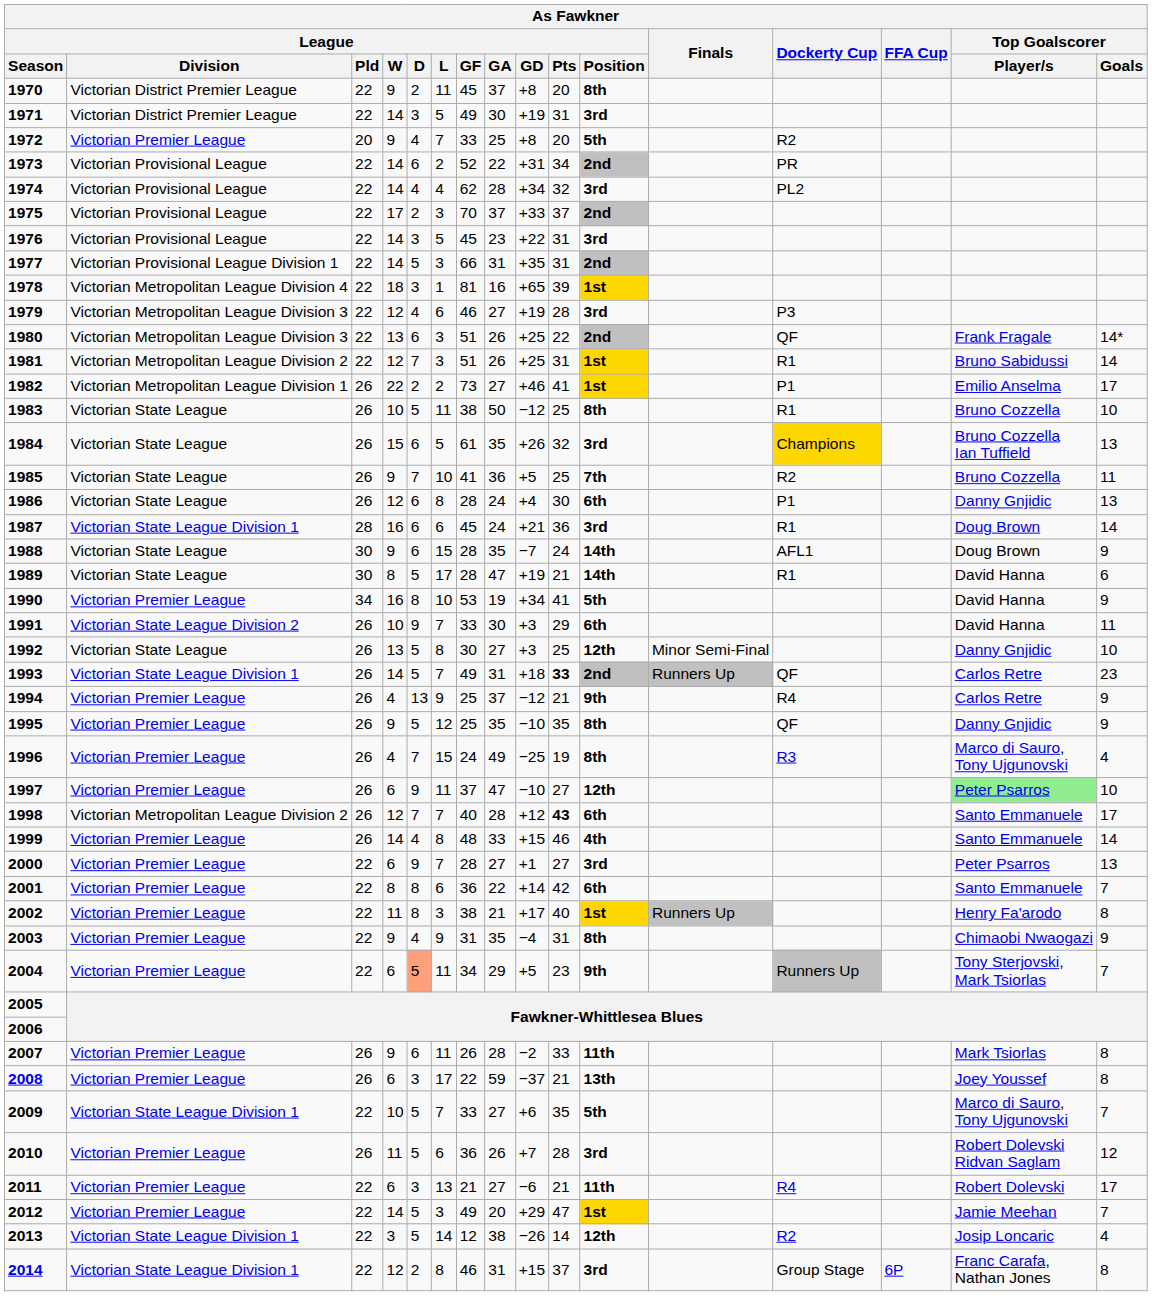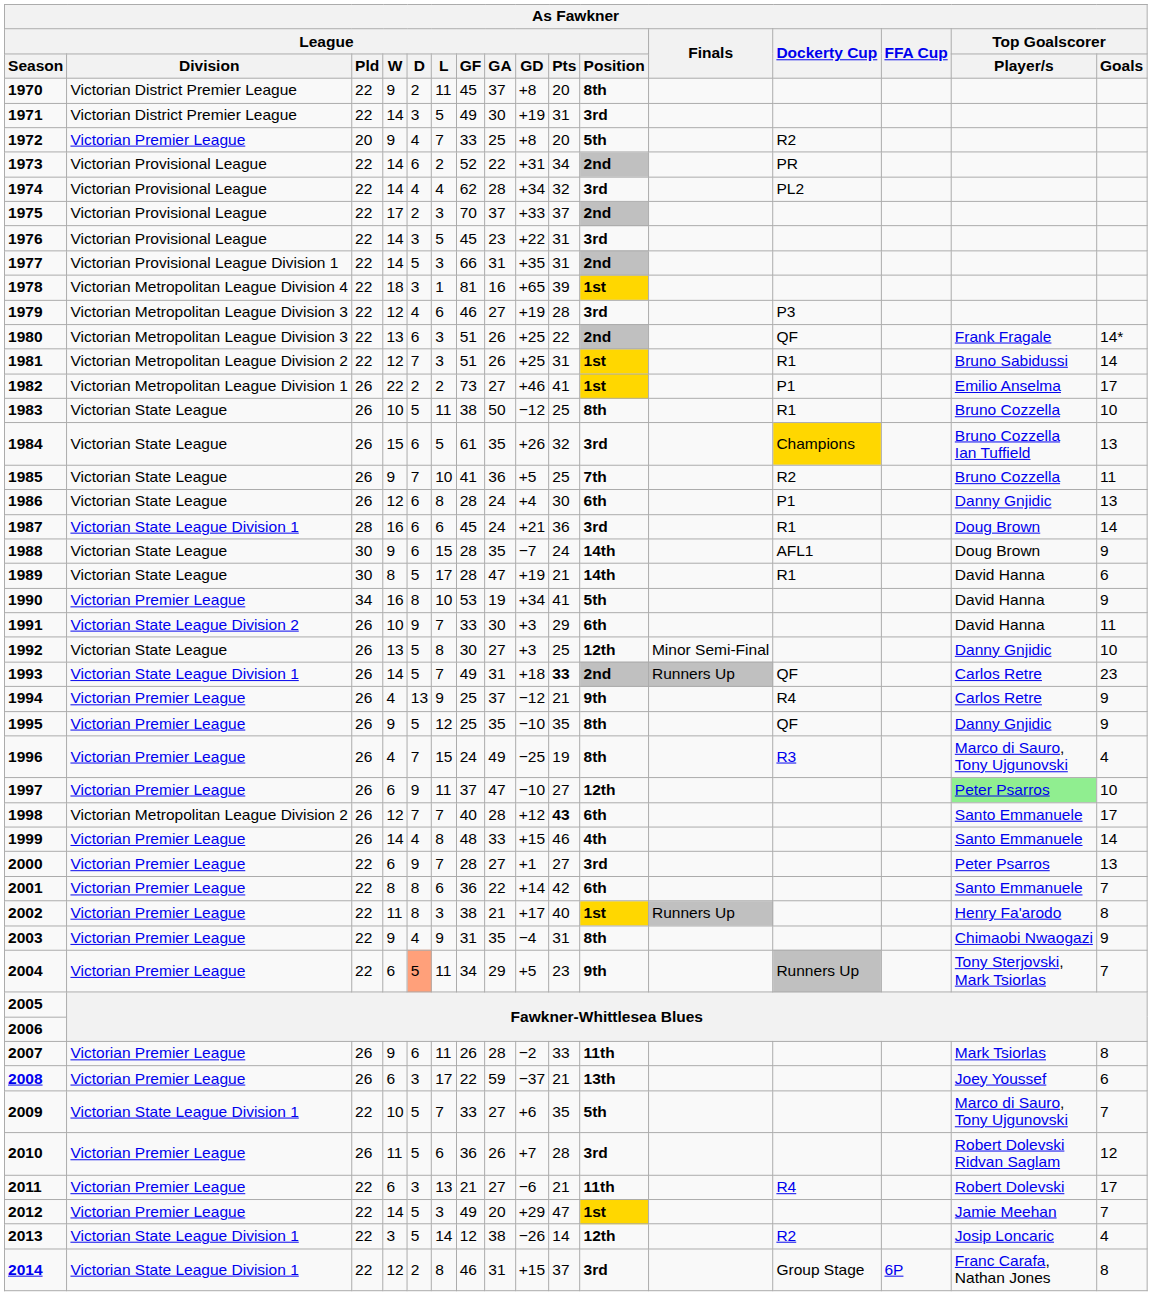2008 | Top Goalscorer / Goals: 8 -> 6
